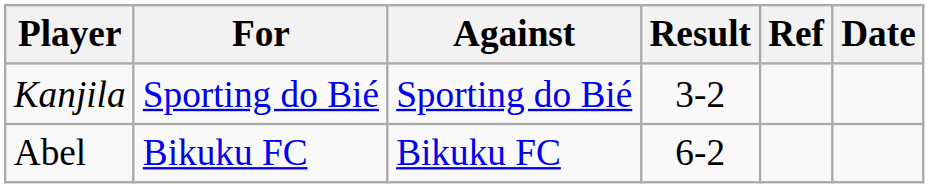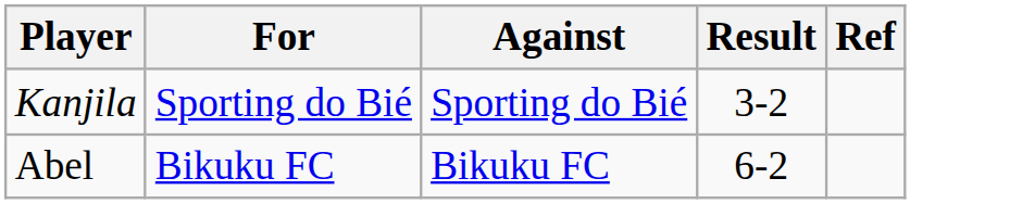- column: Date
